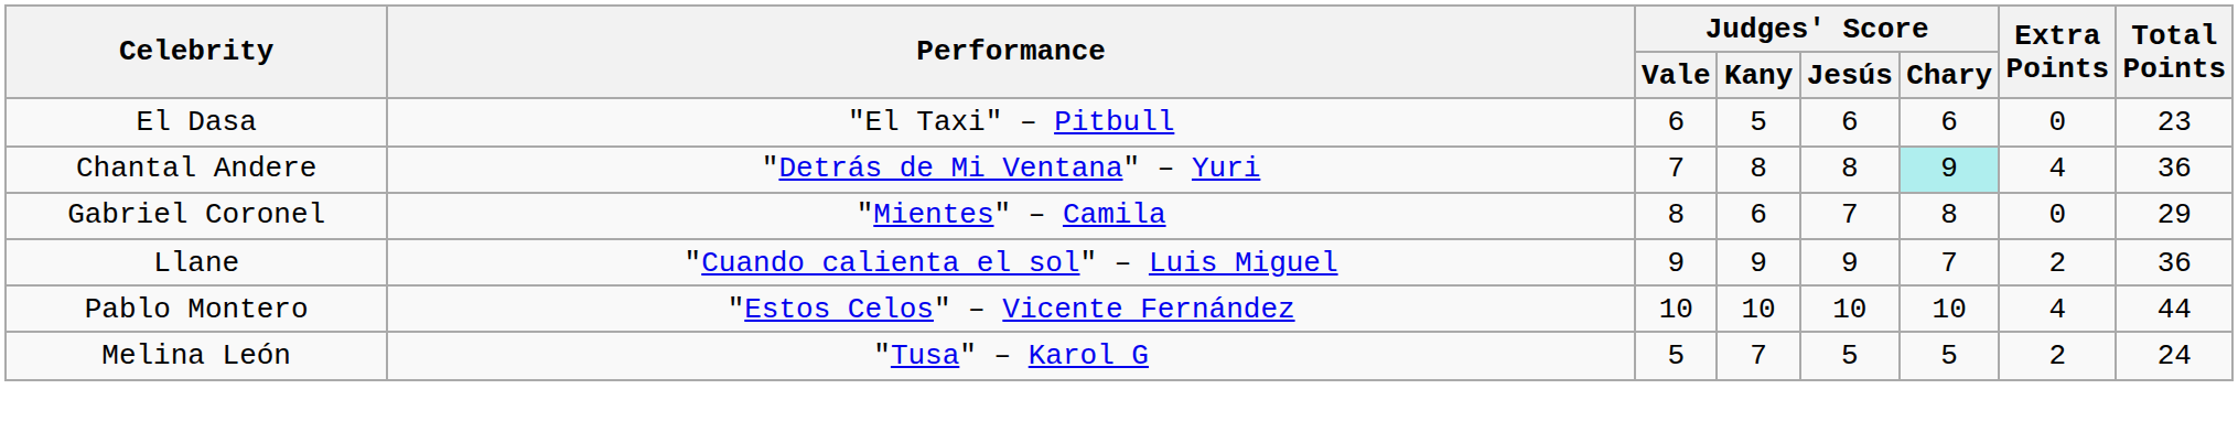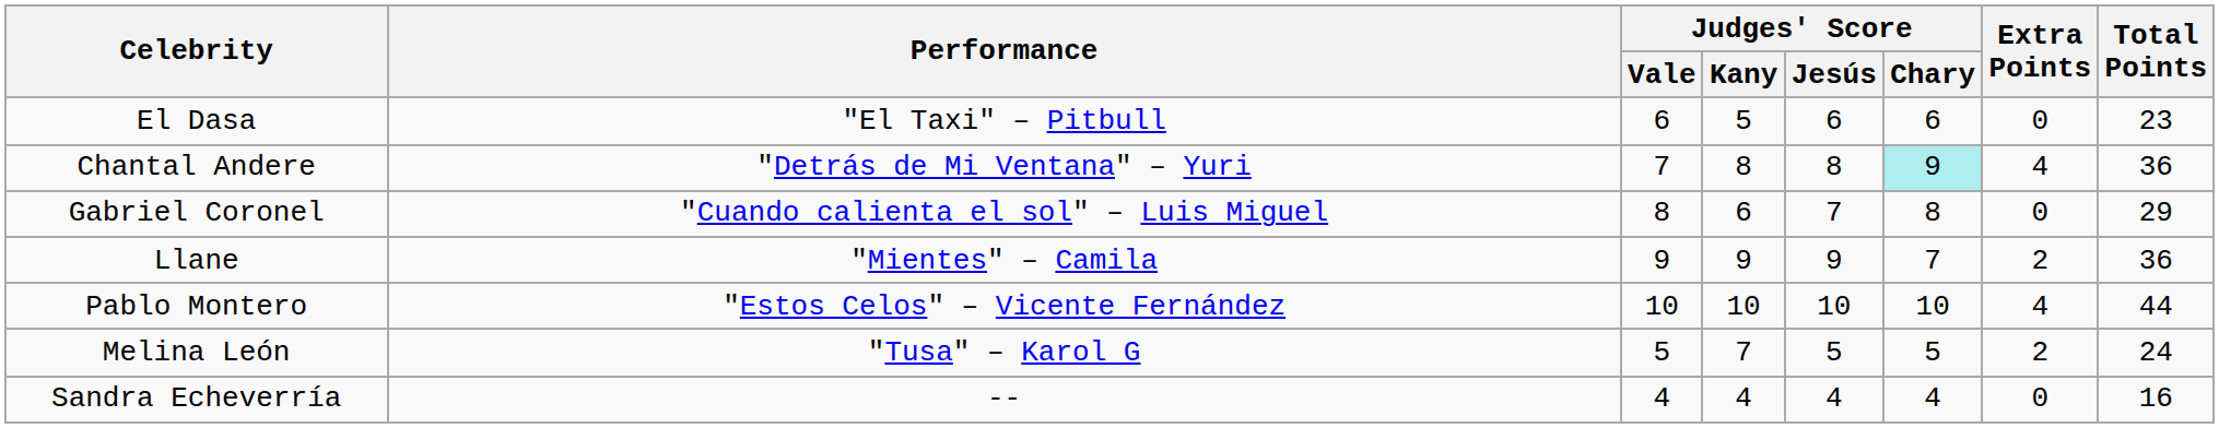Gabriel Coronel | Performance: "Mientes" – Camila -> "Cuando calienta el sol" – Luis Miguel
Llane | Performance: "Cuando calienta el sol" – Luis Miguel -> "Mientes" – Camila
+ row: Sandra Echeverría | -- | 4 | 4 | 4 | 4 | 0 | 16
